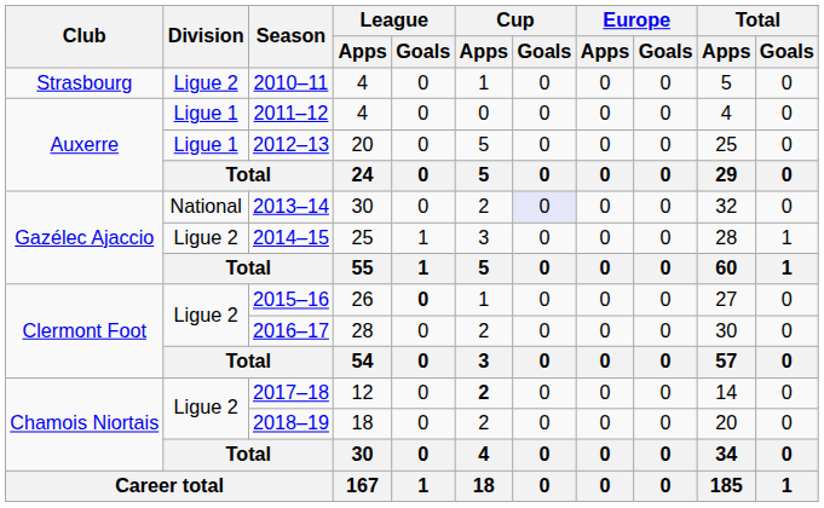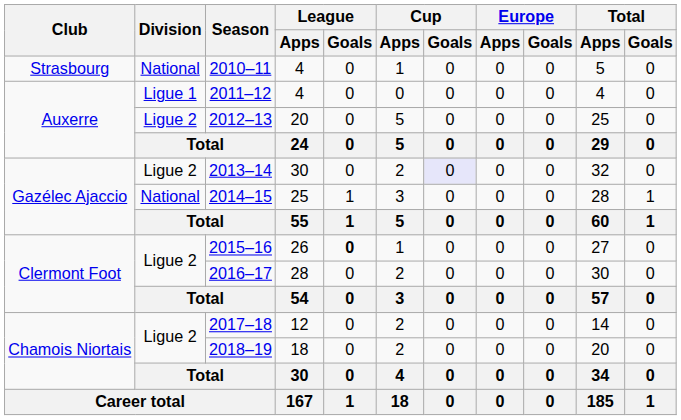2010–11 | Division: Ligue 2 -> National
2012–13 | Division: Ligue 1 -> Ligue 2
2013–14 | Division: National -> Ligue 2
2014–15 | Division: Ligue 2 -> National
2017–18 | Cup / Apps: bold -> normal
